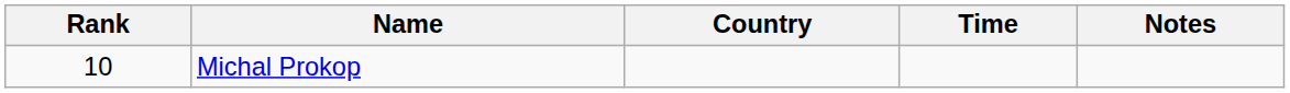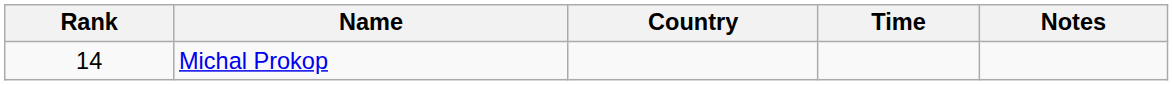Michal Prokop | Rank: 10 -> 14
